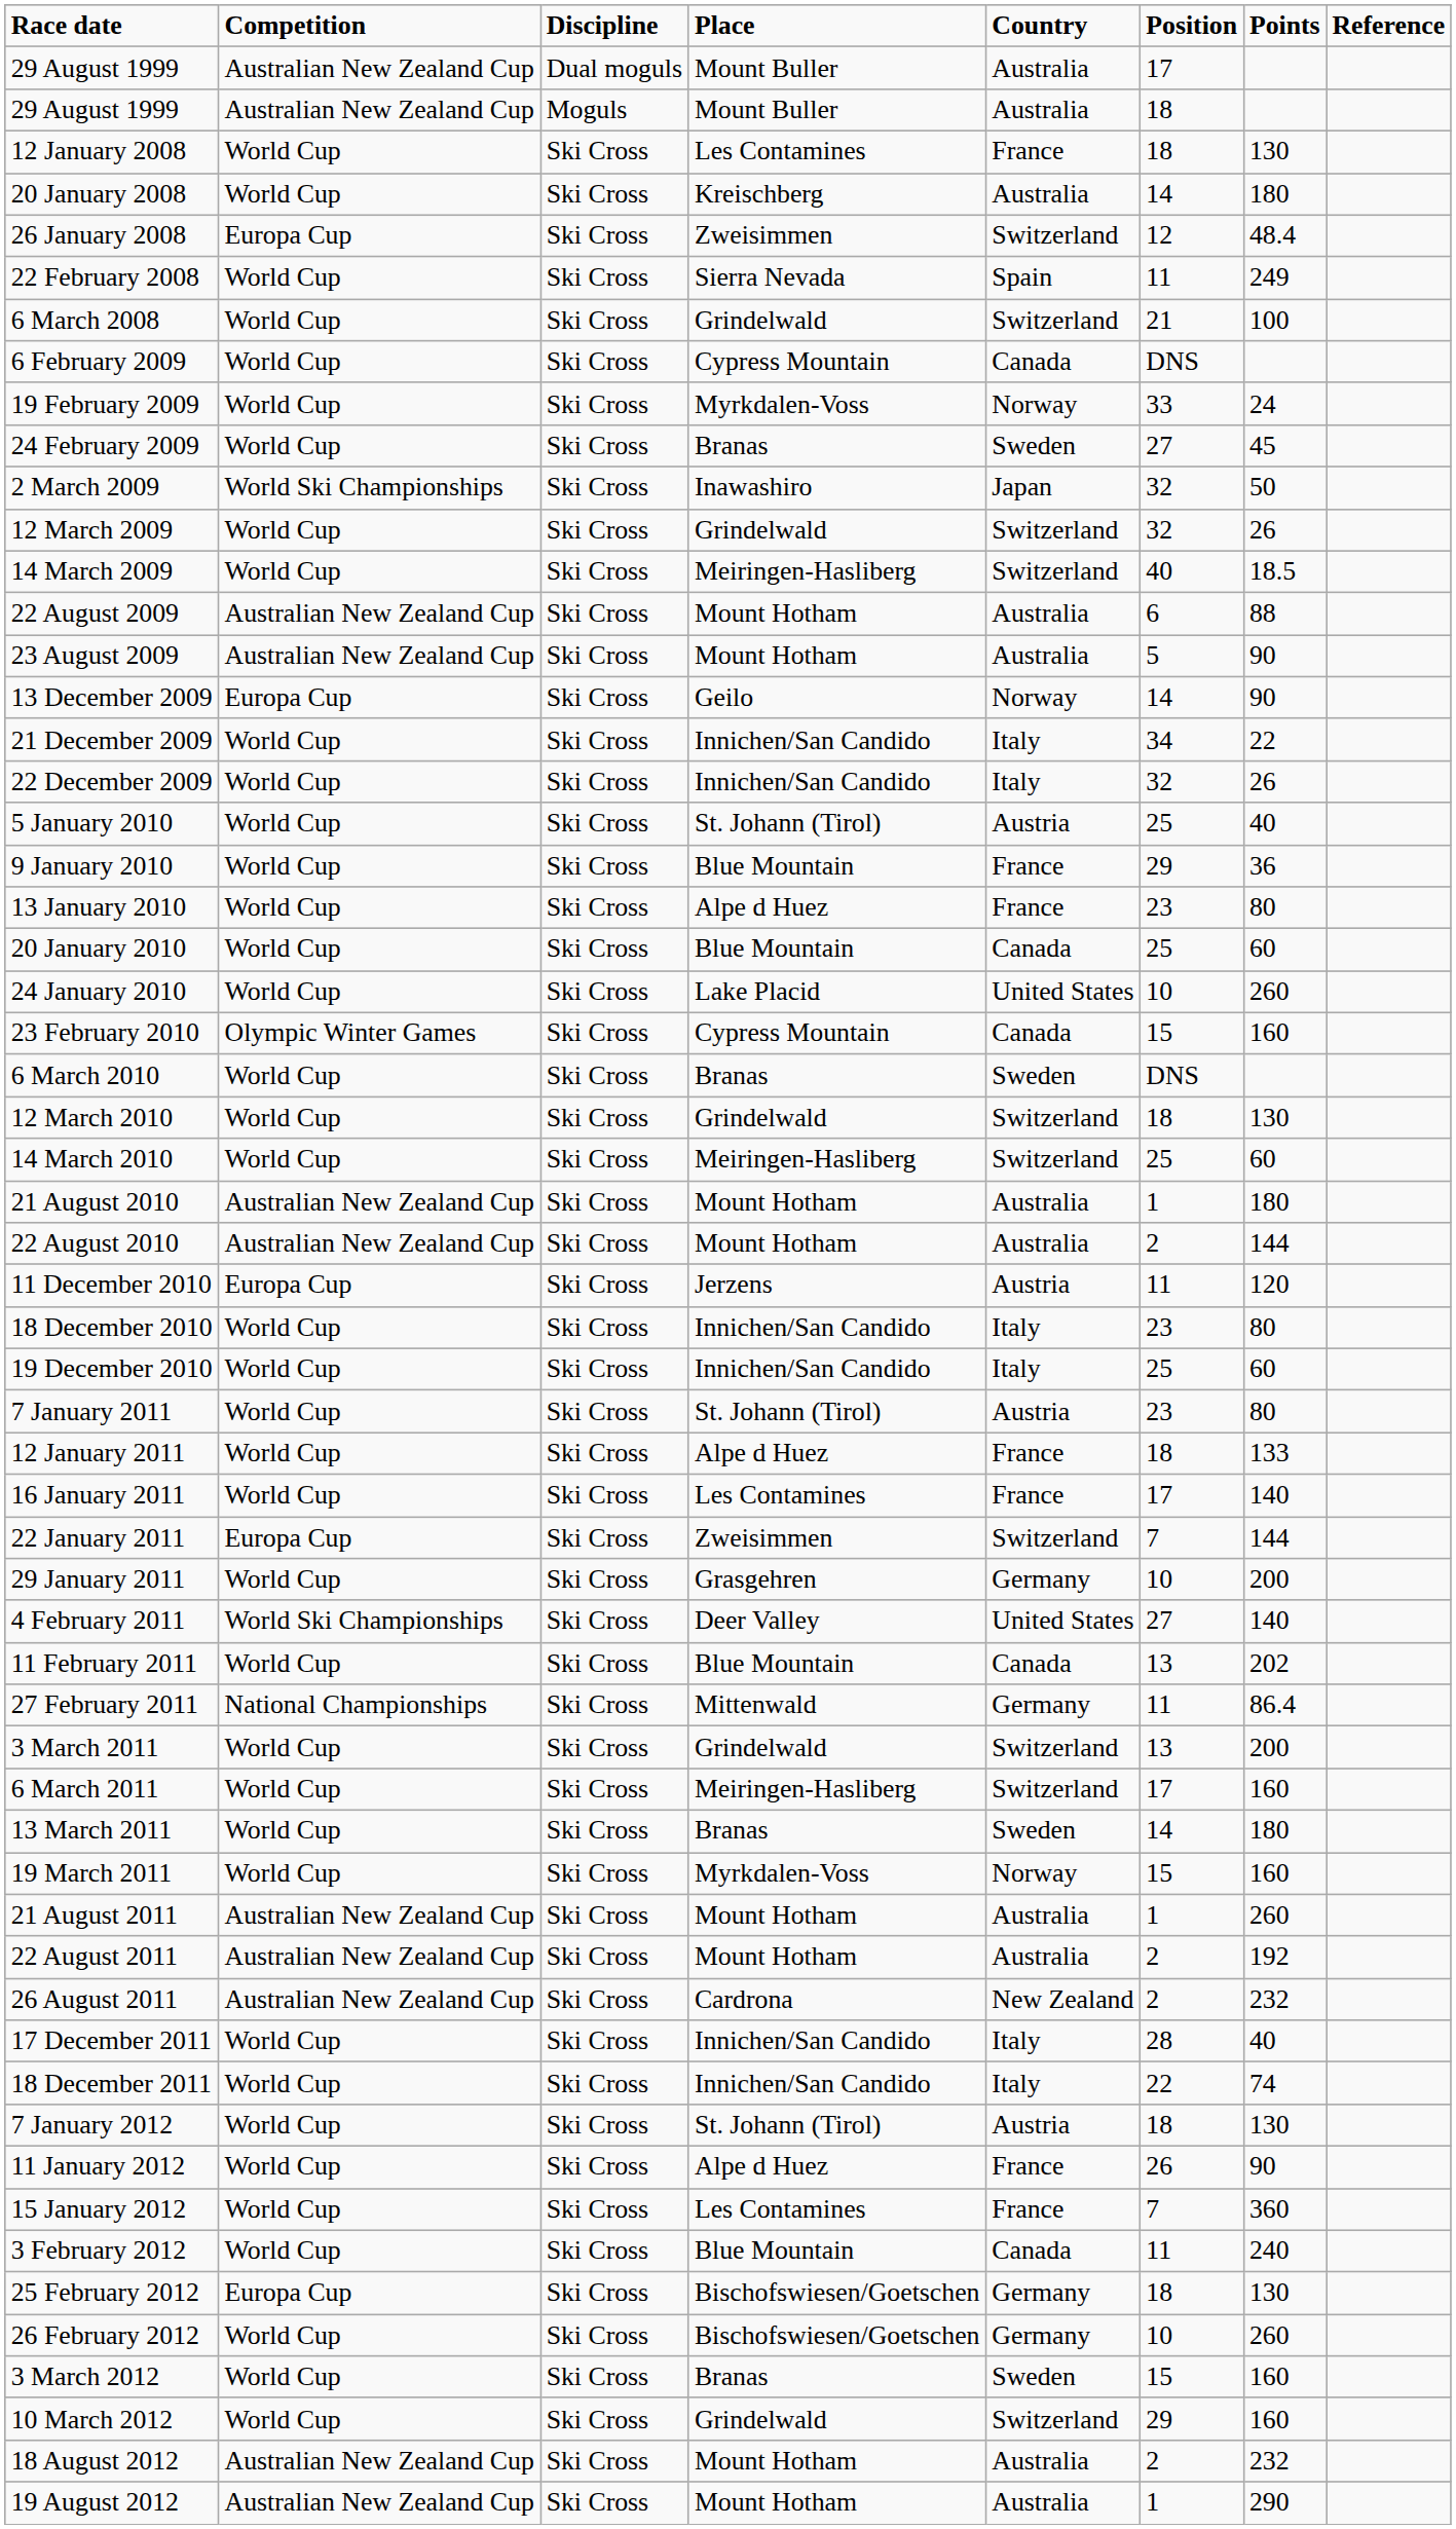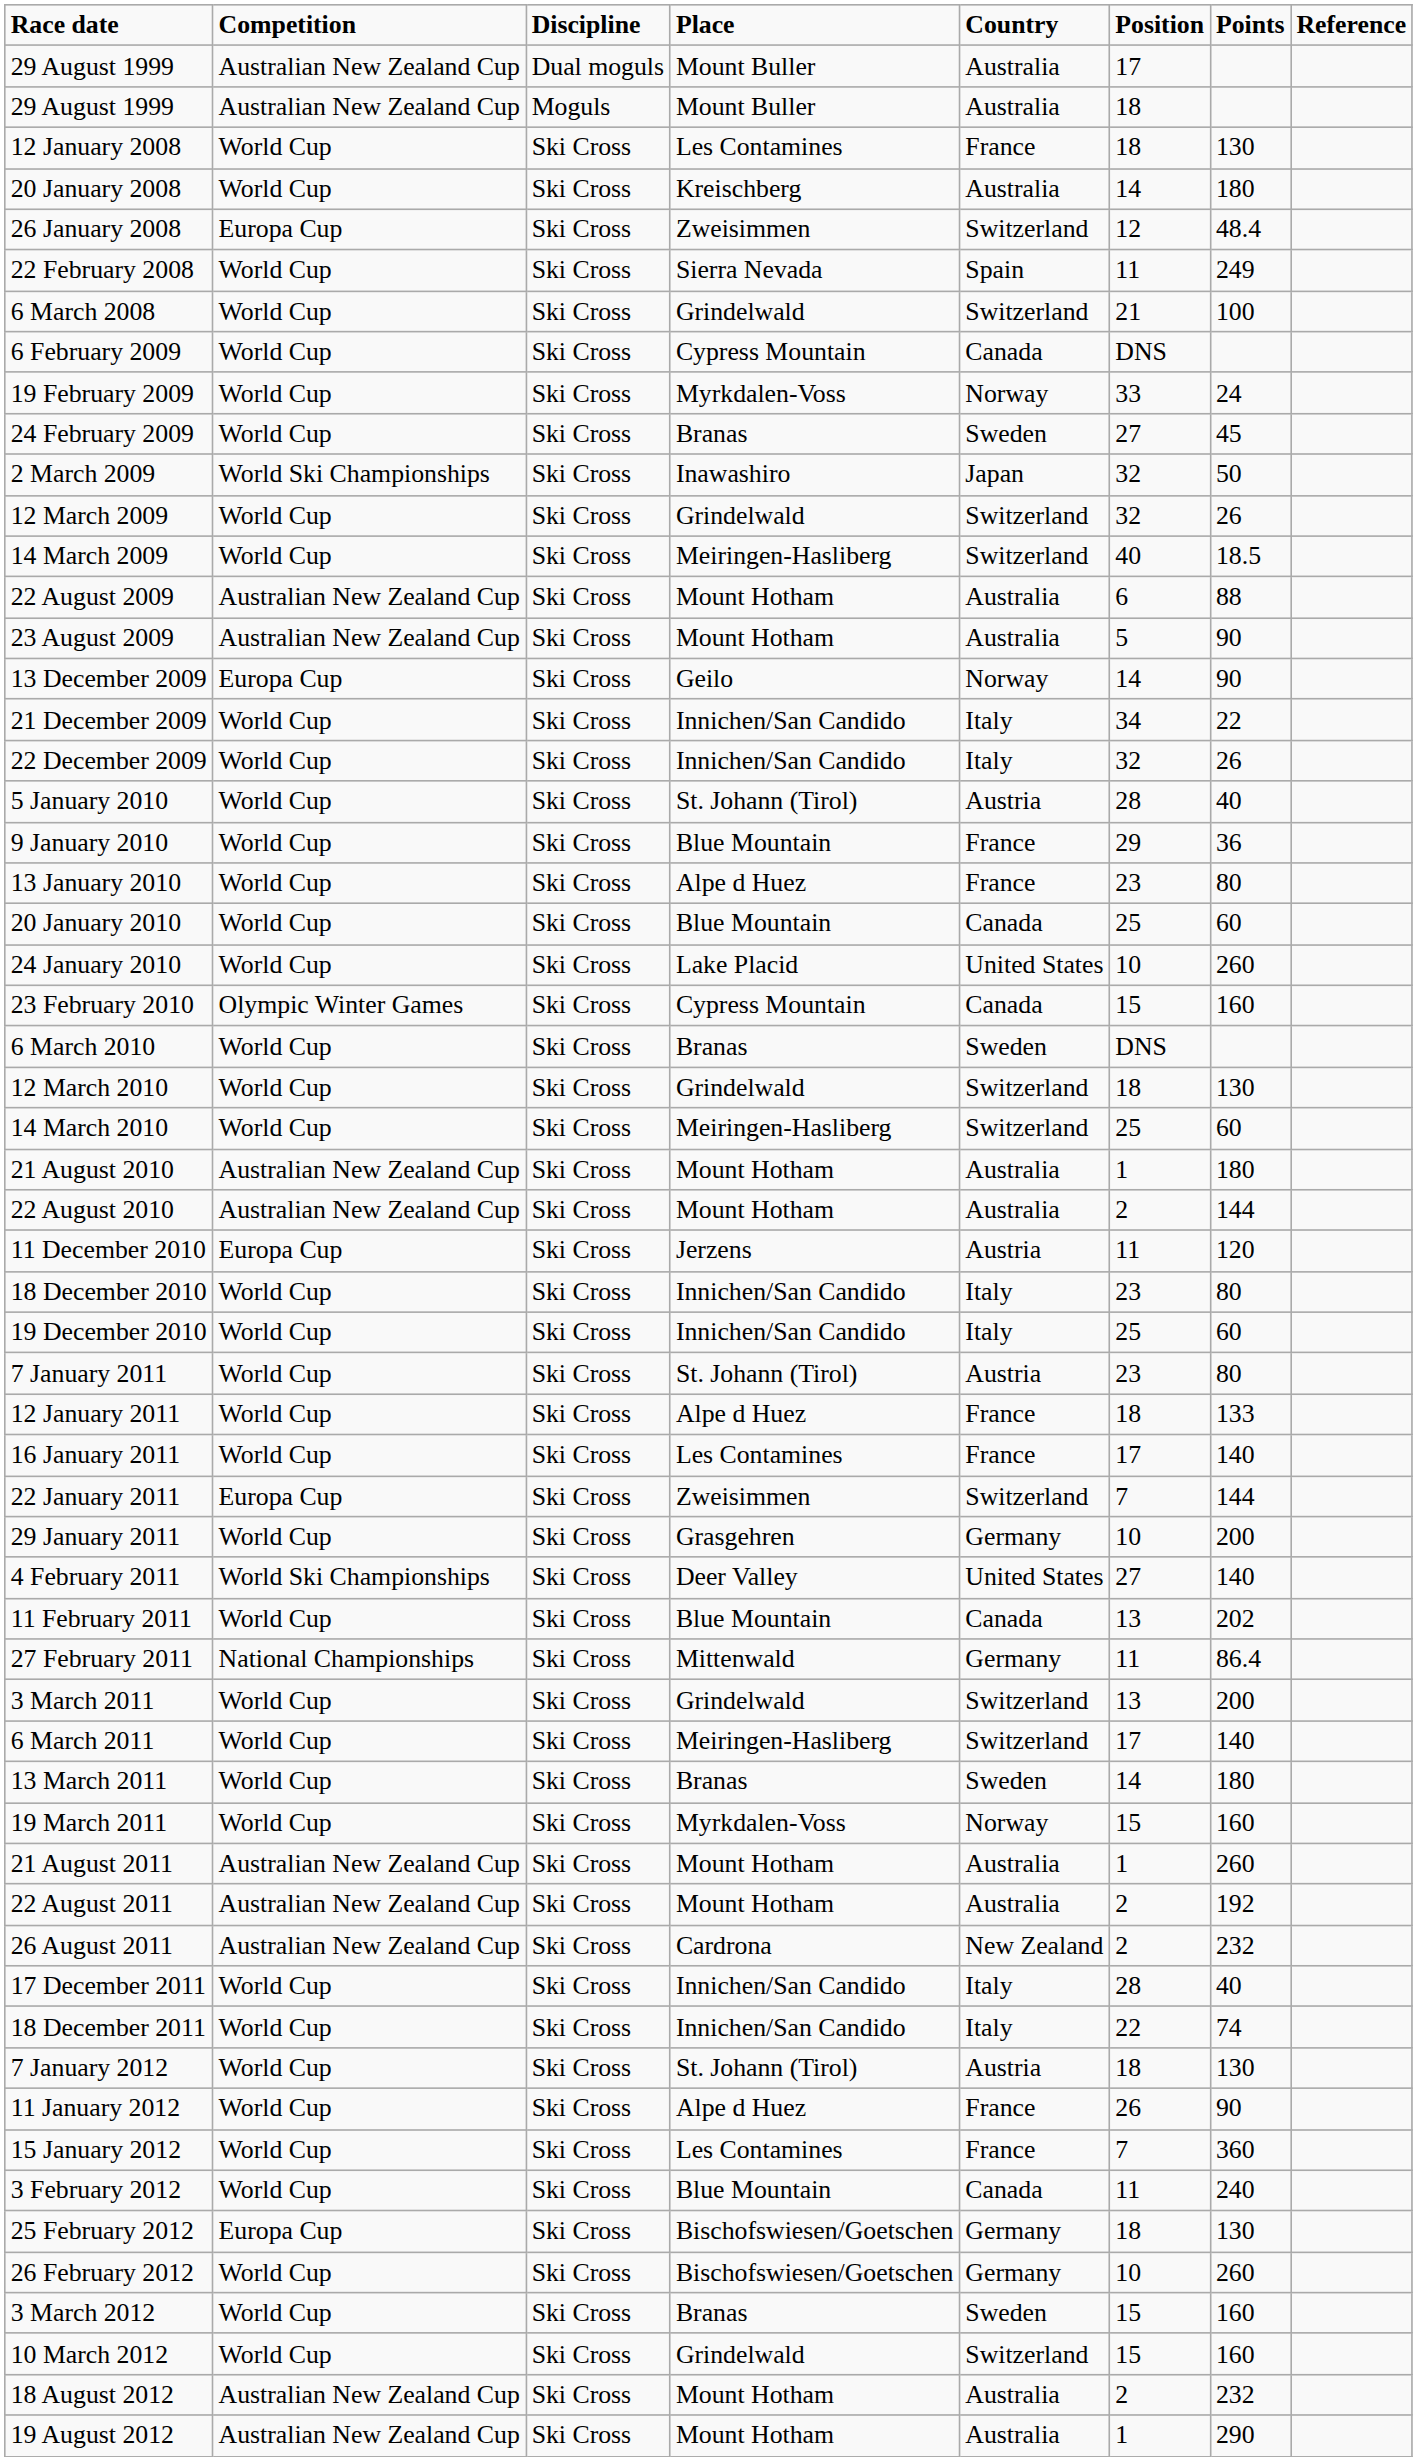5 January 2010 | Position: 25 -> 28
6 March 2011 | Points: 160 -> 140
10 March 2012 | Position: 29 -> 15
